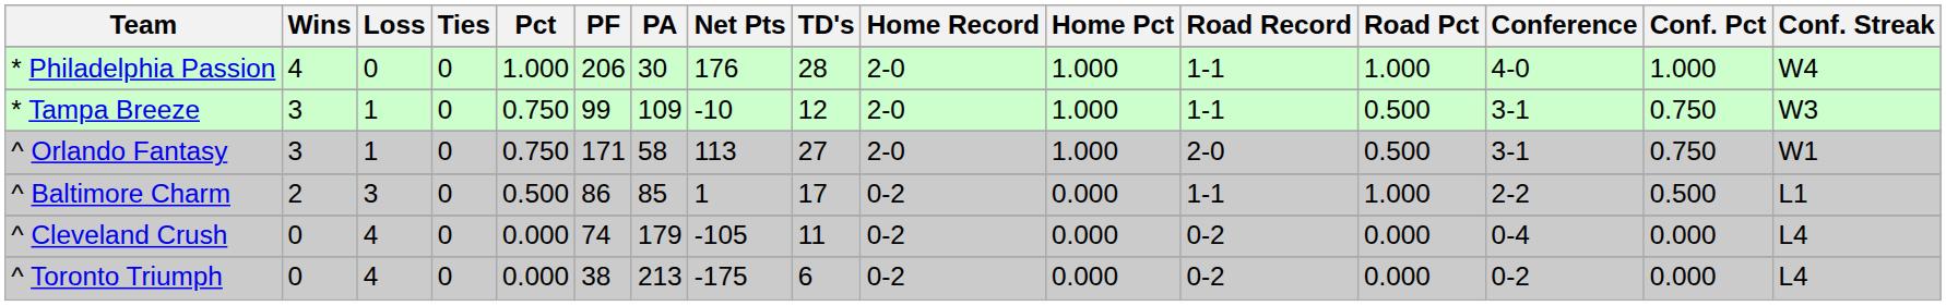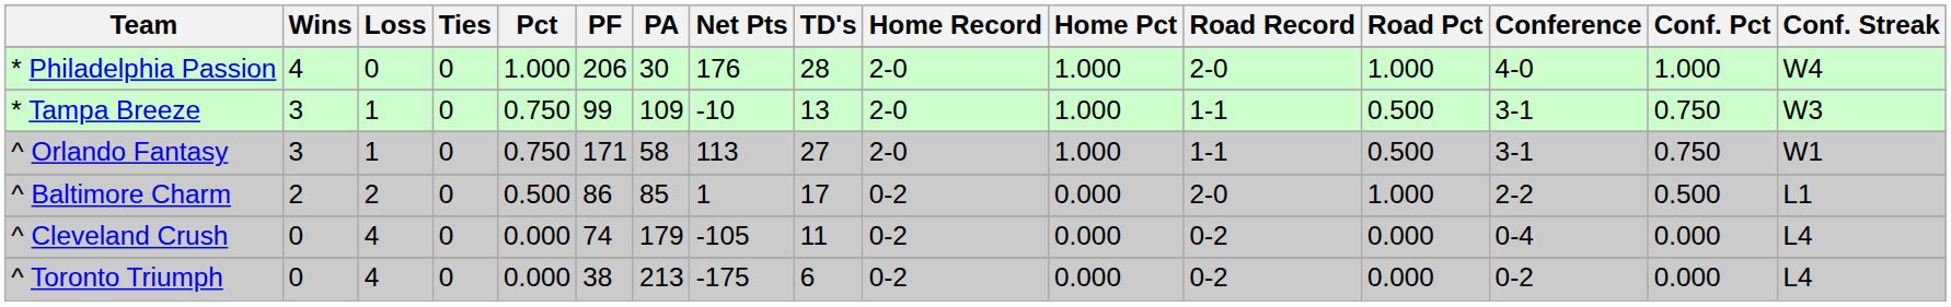* Philadelphia Passion | Road Record: 1-1 -> 2-0
* Tampa Breeze | TD's: 12 -> 13
^ Orlando Fantasy | Road Record: 2-0 -> 1-1
^ Baltimore Charm | Loss: 3 -> 2
^ Baltimore Charm | Road Record: 1-1 -> 2-0
